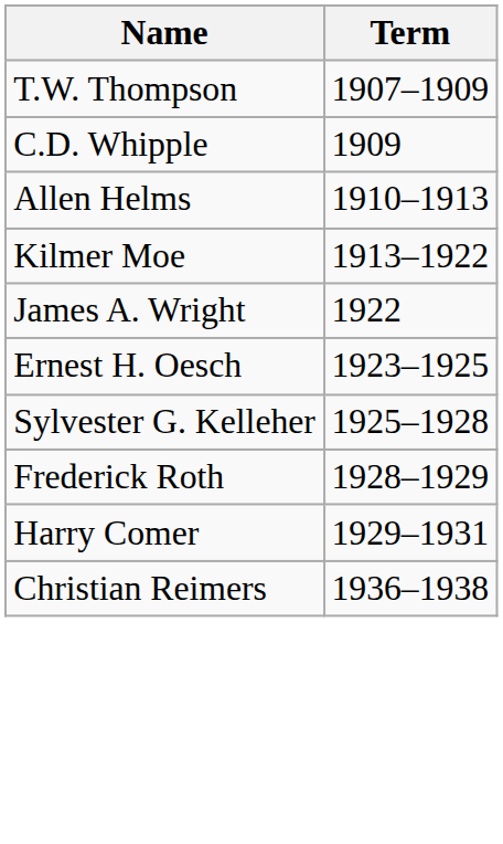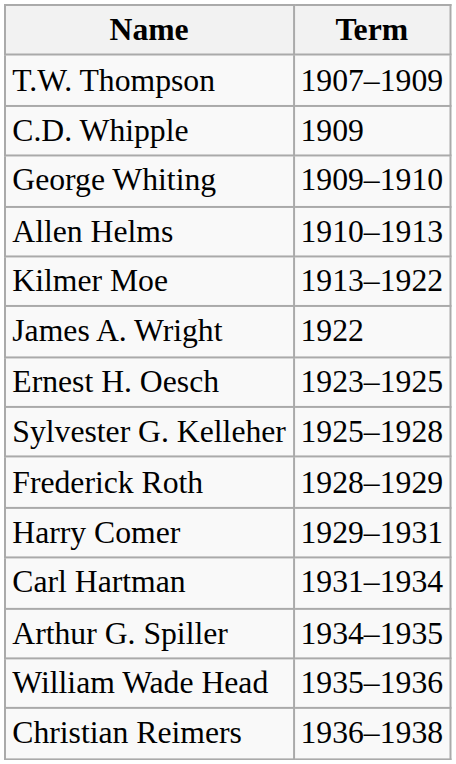+ row: George Whiting | 1909–1910
+ row: Carl Hartman | 1931–1934
+ row: Arthur G. Spiller | 1934–1935
+ row: William Wade Head | 1935–1936
